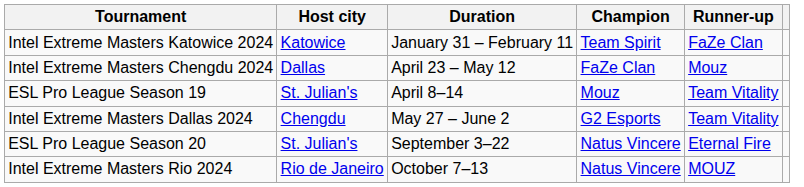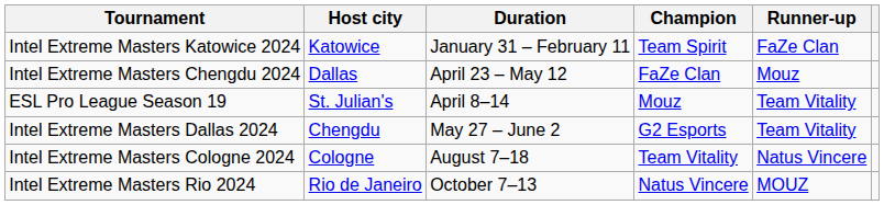+ row: Intel Extreme Masters Cologne 2024 | Cologne | August 7–18 | Team Vitality | Natus Vincere
- row: ESL Pro League Season 20 | St. Julian's | September 3–22 | Natus Vincere | Eternal Fire
